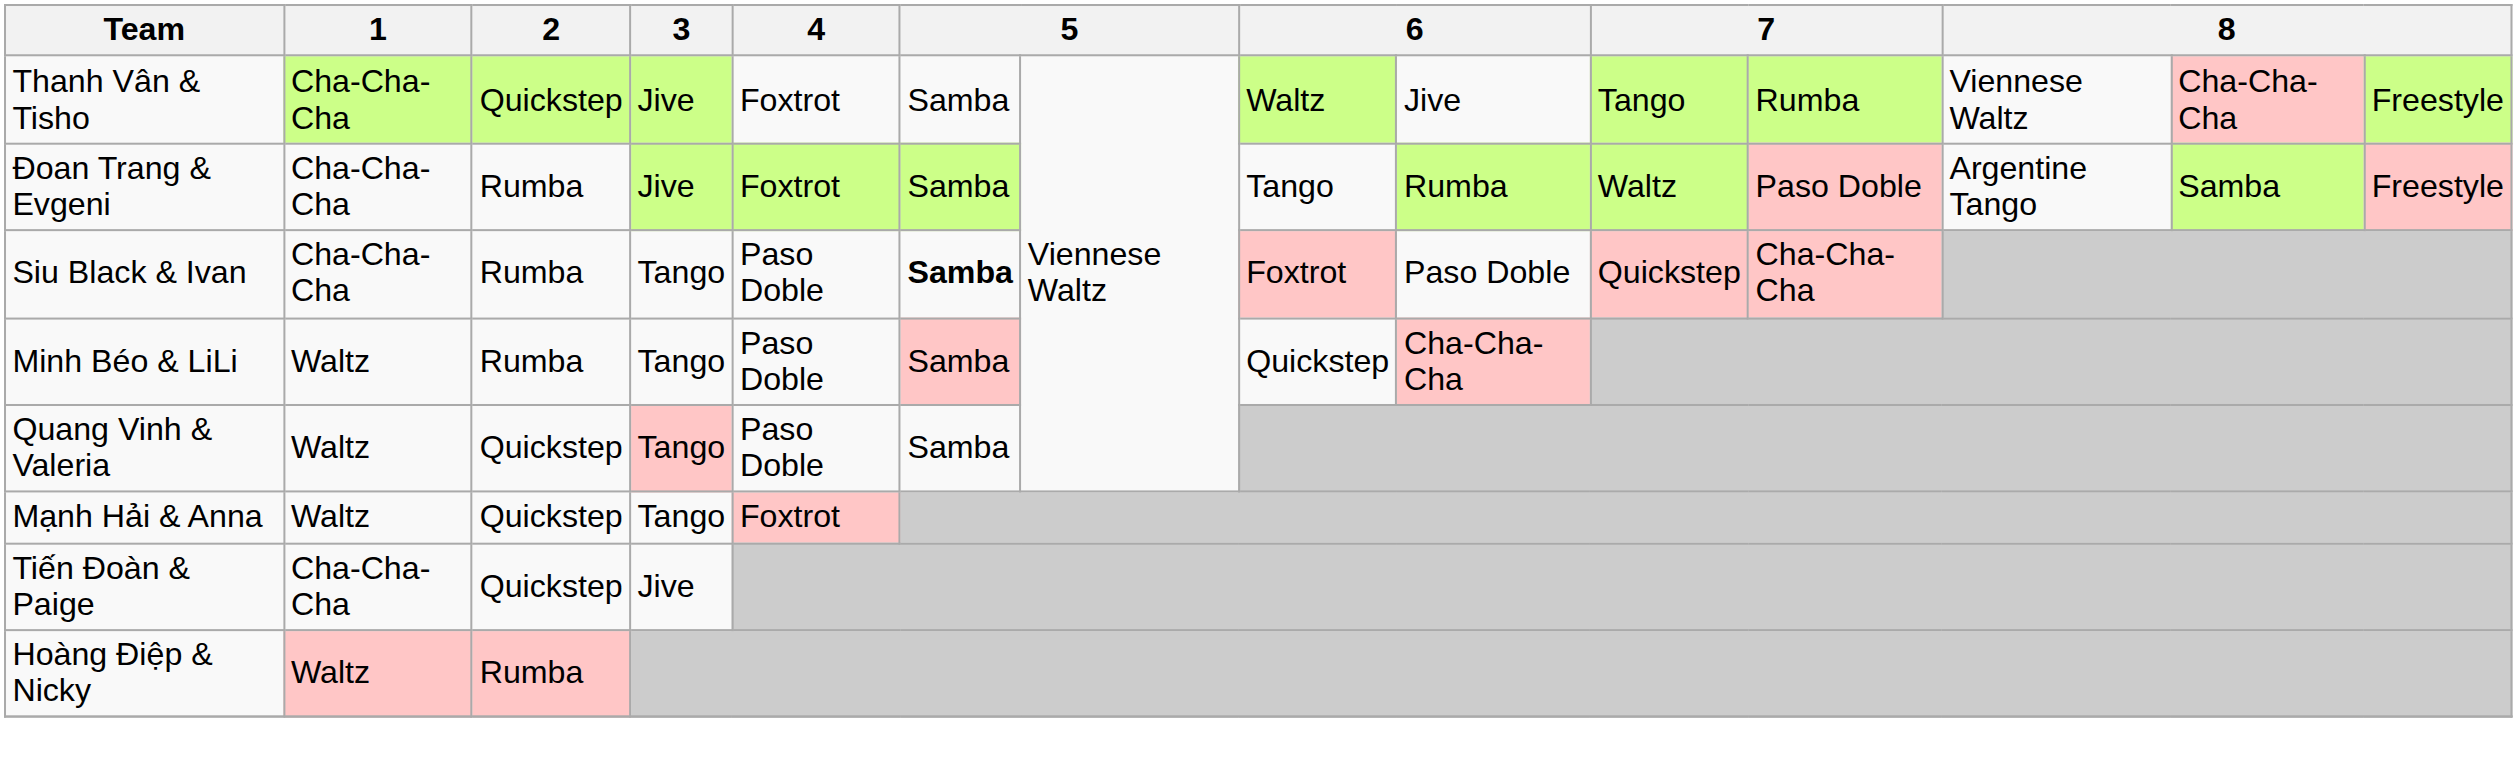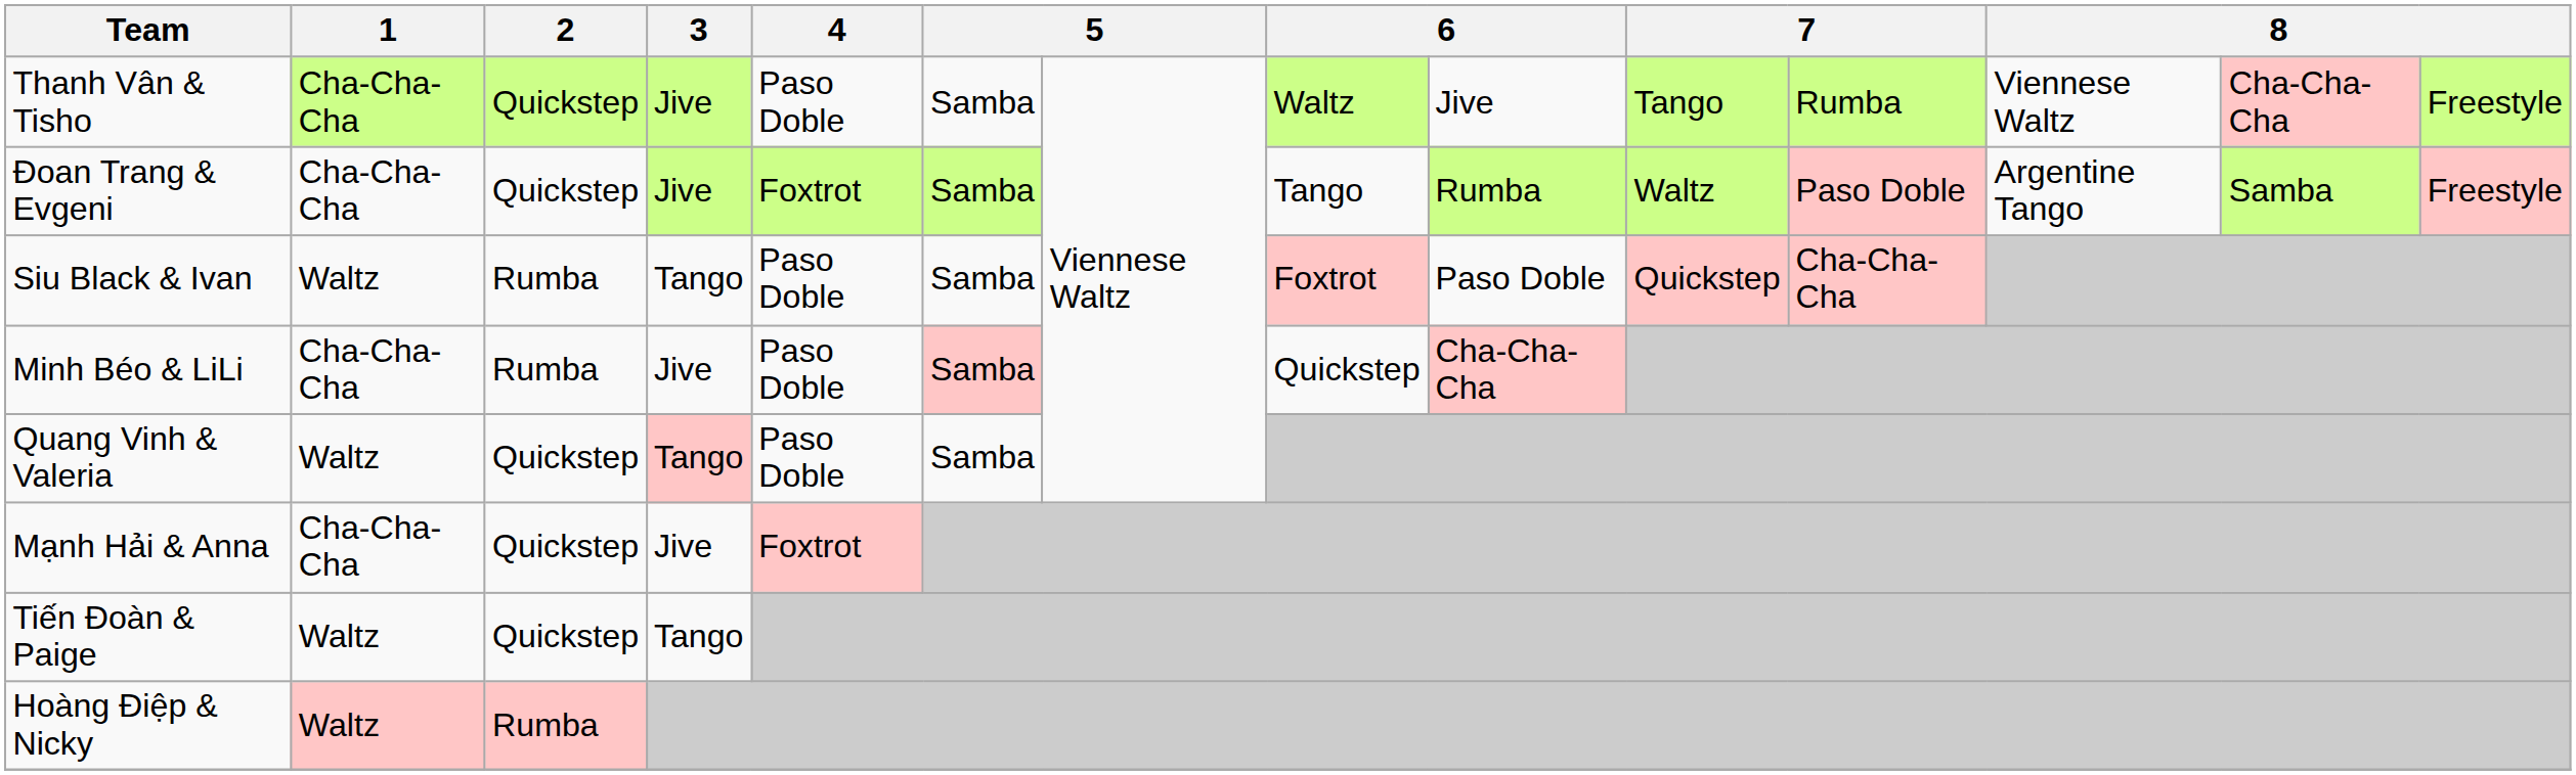Thanh Vân & Tisho | 4: Foxtrot -> Paso Doble
Đoan Trang & Evgeni | 2: Rumba -> Quickstep
Siu Black & Ivan | 1: Cha-Cha-Cha -> Waltz
Siu Black & Ivan | column 6: bold -> normal
Minh Béo & LiLi | 1: Waltz -> Cha-Cha-Cha
Minh Béo & LiLi | 3: Tango -> Jive
Mạnh Hải & Anna | 1: Waltz -> Cha-Cha-Cha
Mạnh Hải & Anna | 3: Tango -> Jive
Tiến Đoàn & Paige | 1: Cha-Cha-Cha -> Waltz
Tiến Đoàn & Paige | 3: Jive -> Tango
